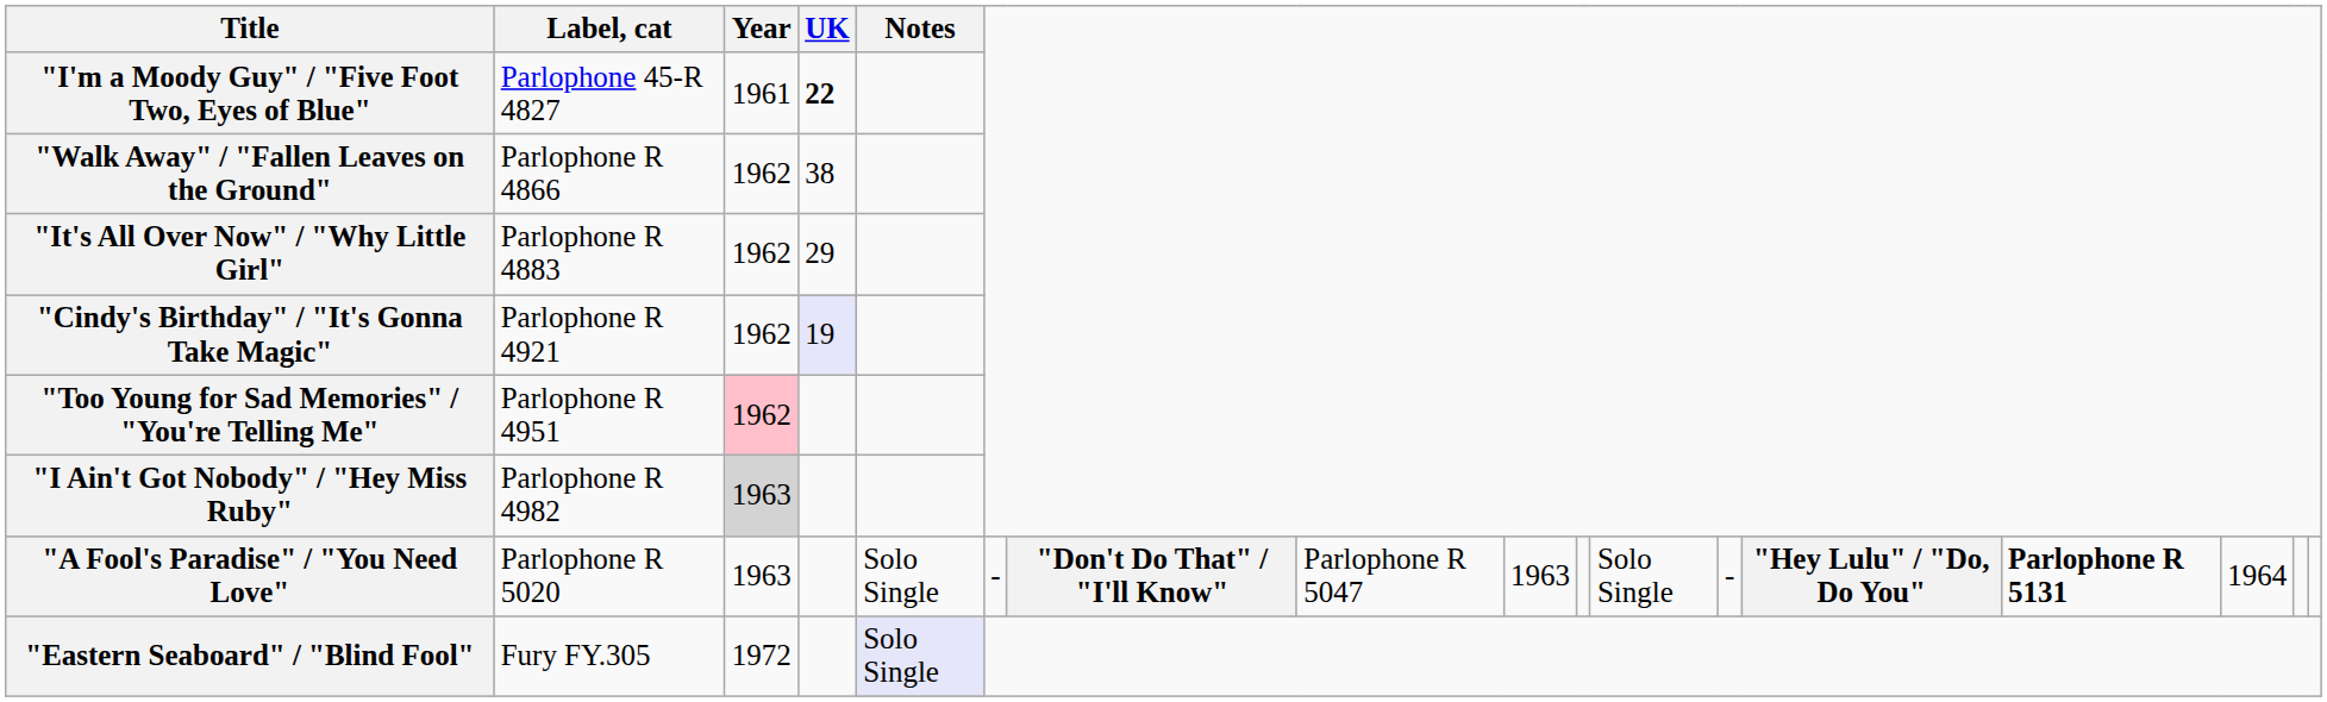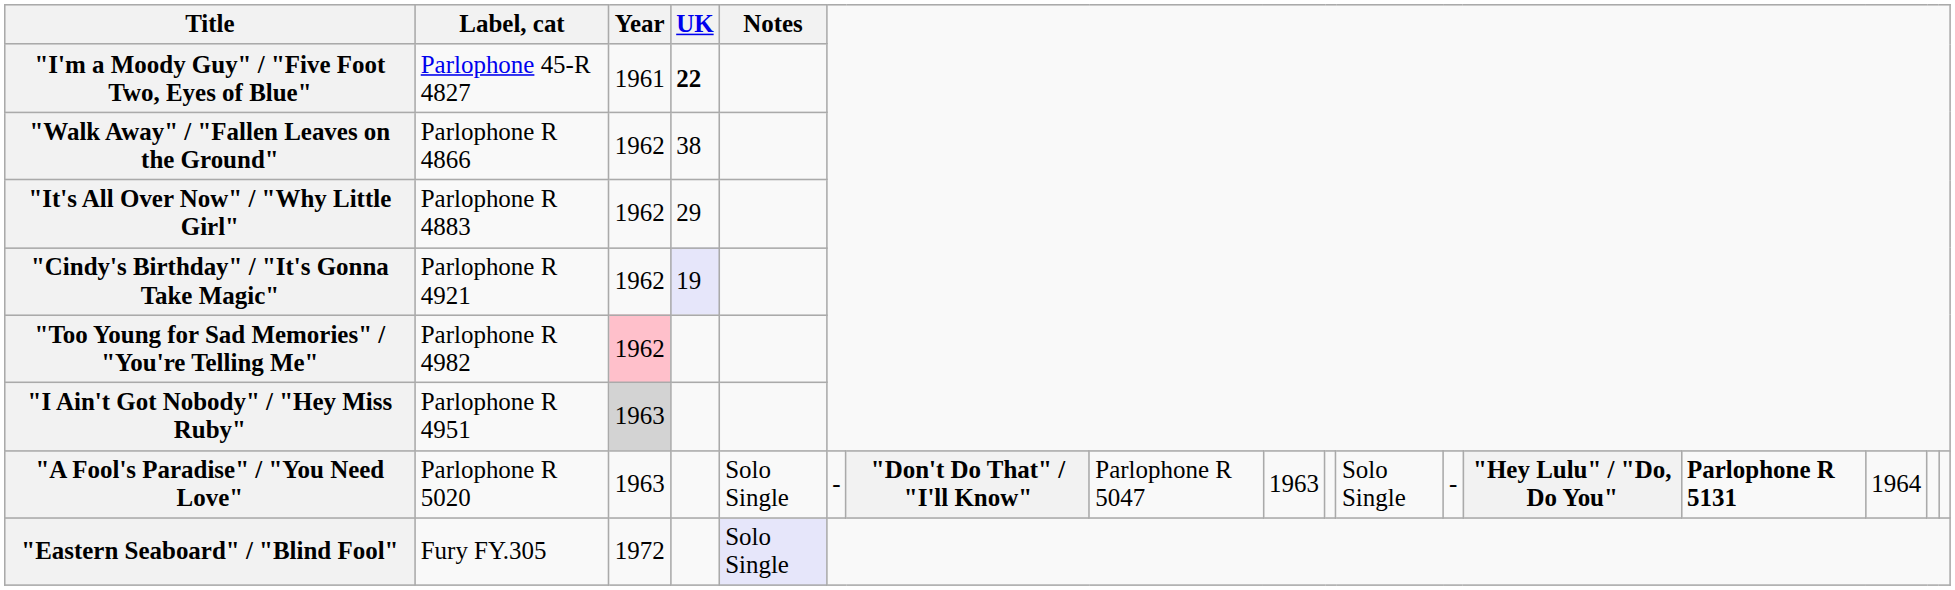"Too Young for Sad Memories" / "You're Telling Me" | Label, cat: Parlophone R 4951 -> Parlophone R 4982
"I Ain't Got Nobody" / "Hey Miss Ruby" | Label, cat: Parlophone R 4982 -> Parlophone R 4951
